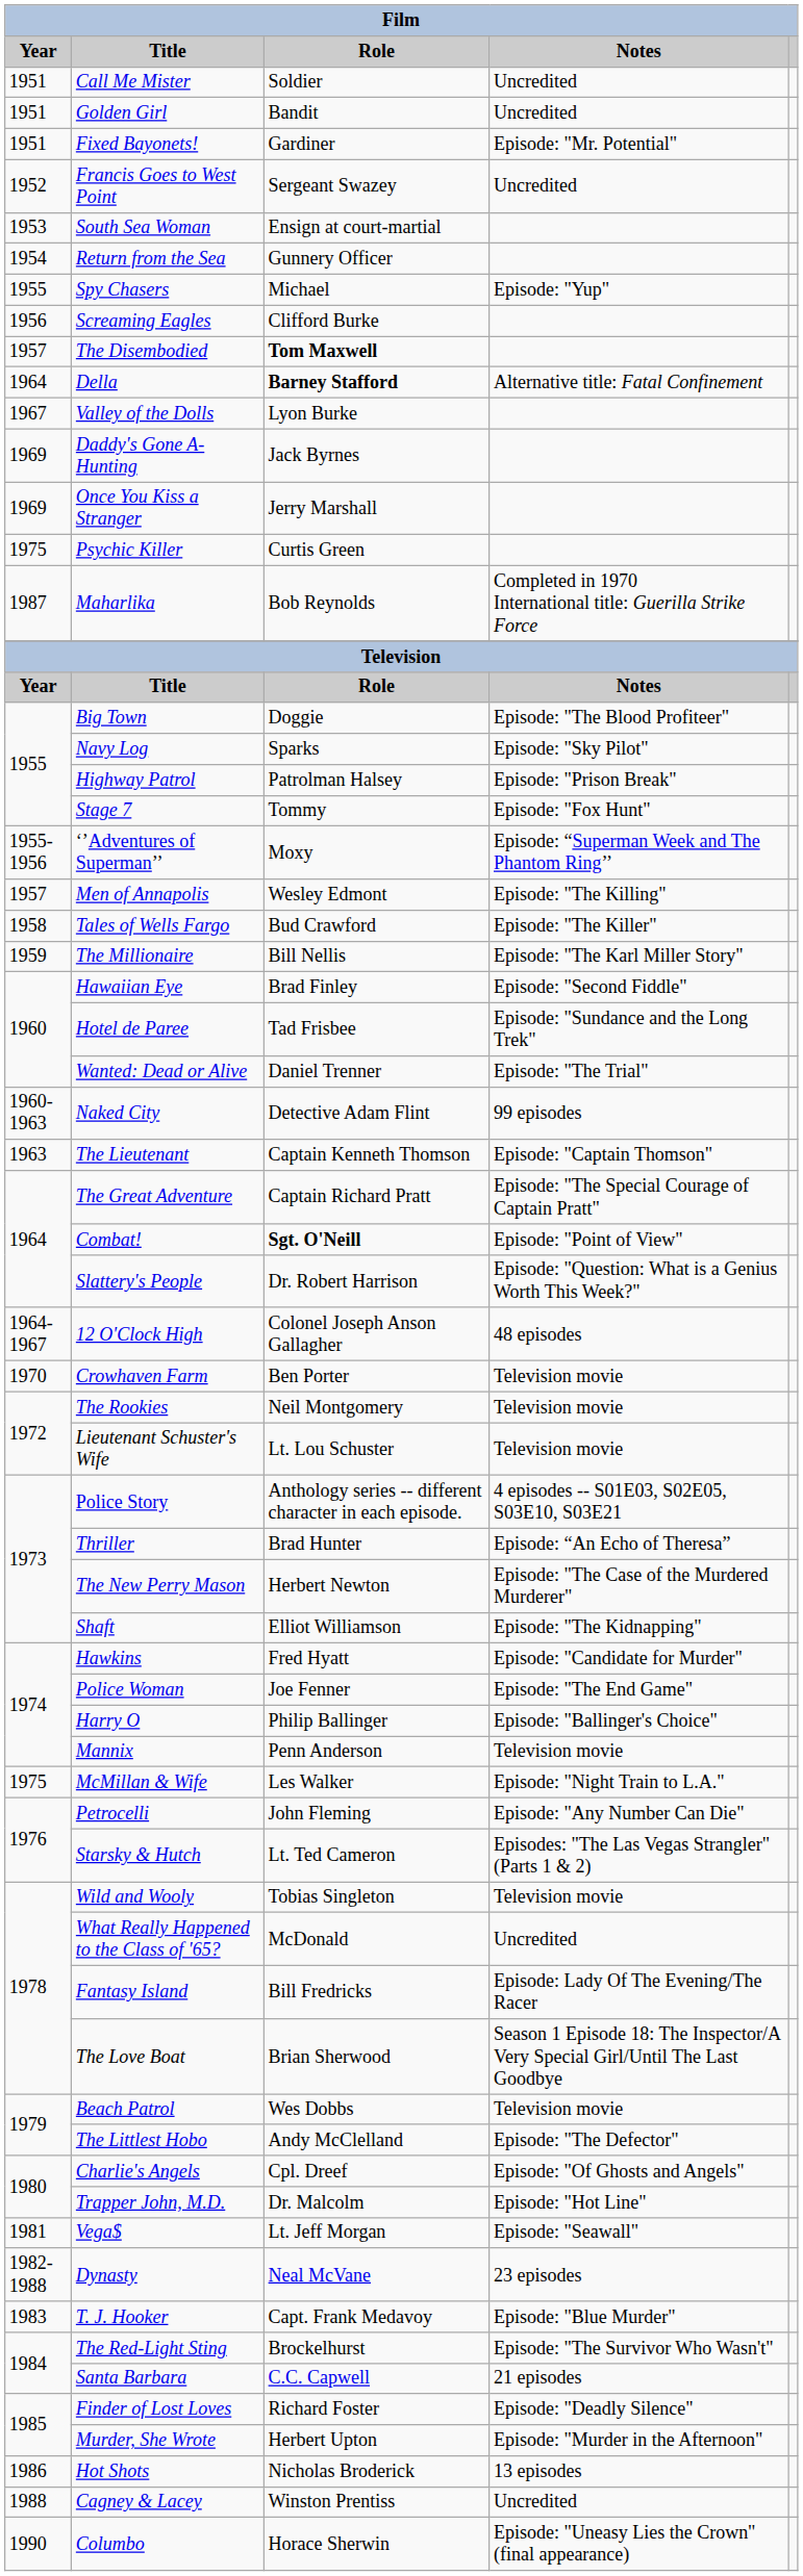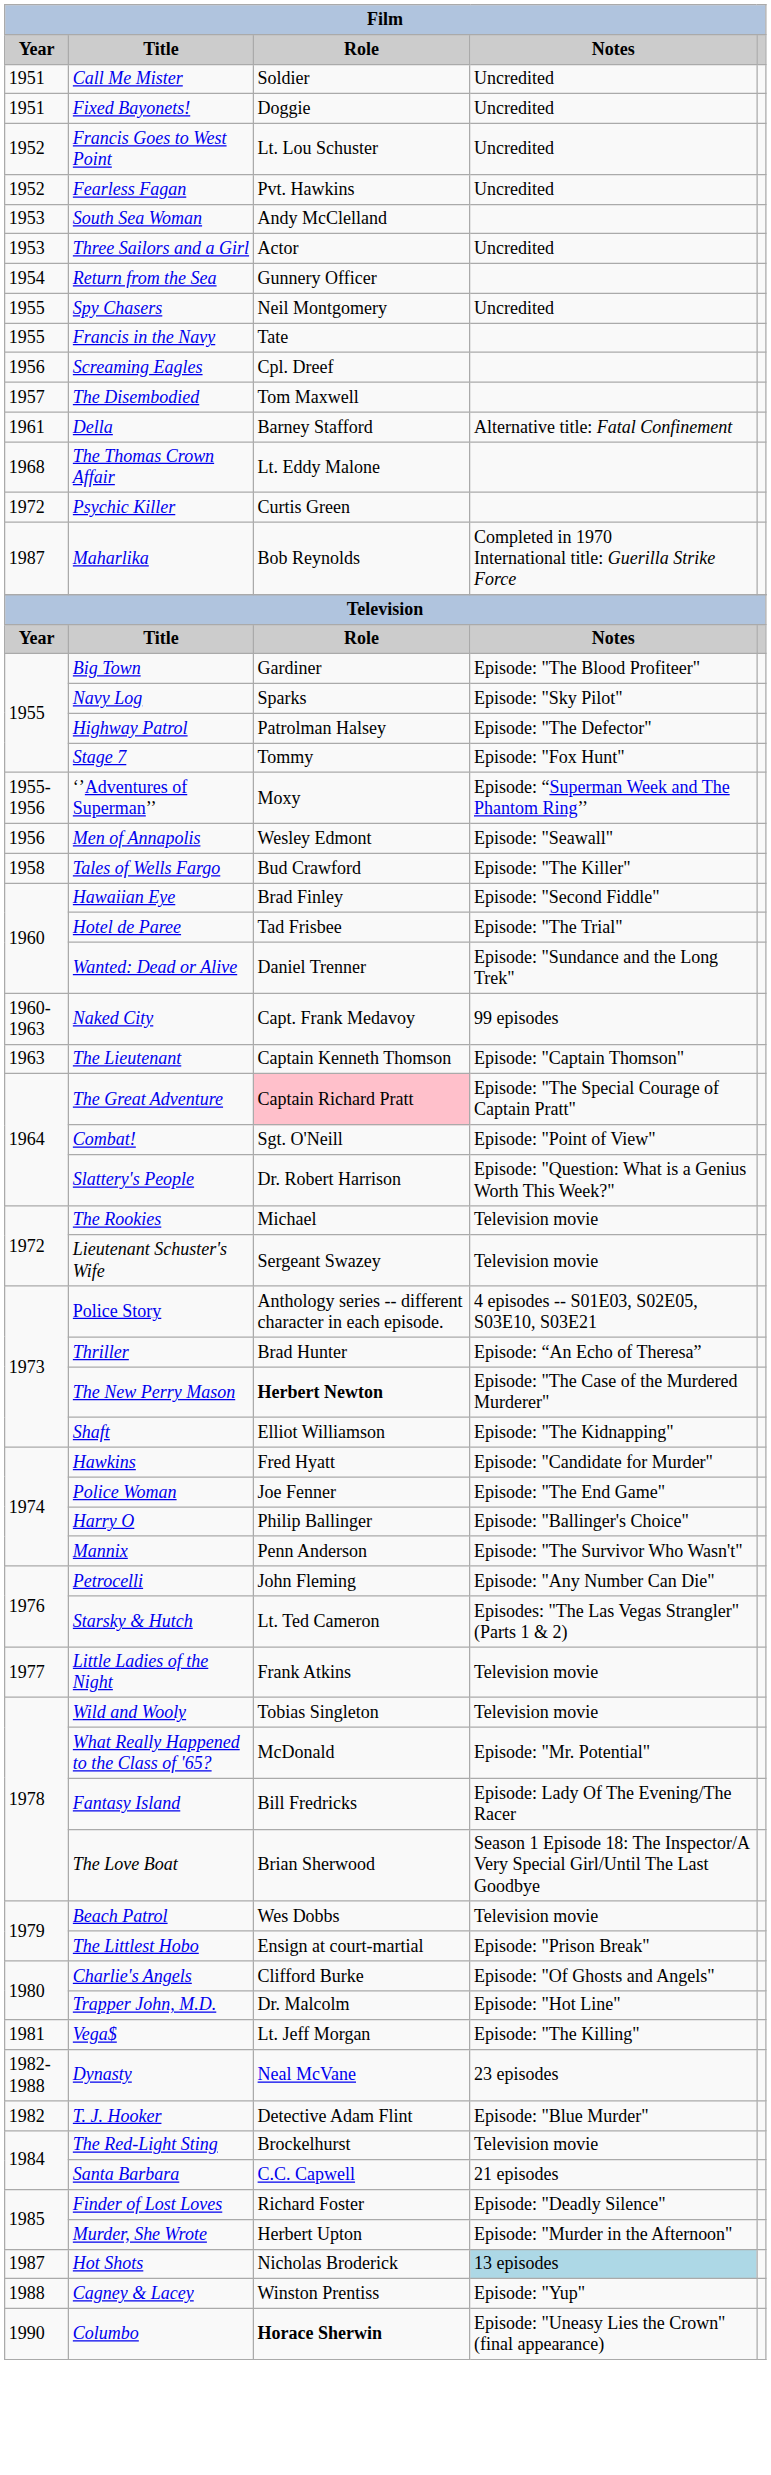- row: 1951 | Golden Girl | Bandit | Uncredited
Fixed Bayonets! | Role: Gardiner -> Doggie
Fixed Bayonets! | Notes: Episode: "Mr. Potential" -> Uncredited
Francis Goes to West Point | Role: Sergeant Swazey -> Lt. Lou Schuster
+ row: 1952 | Fearless Fagan | Pvt. Hawkins | Uncredited
South Sea Woman | Role: Ensign at court-martial -> Andy McClelland
+ row: 1953 | Three Sailors and a Girl | Actor | Uncredited
Spy Chasers | Role: Michael -> Neil Montgomery
Spy Chasers | Notes: Episode: "Yup" -> Uncredited
+ row: 1955 | Francis in the Navy | Tate
Screaming Eagles | Role: Clifford Burke -> Cpl. Dreef
The Disembodied | Role: bold -> normal
Della | Year: 1964 -> 1961
Della | Role: bold -> normal
- row: 1967 | Valley of the Dolls | Lyon Burke
+ row: 1968 | The Thomas Crown Affair | Lt. Eddy Malone
- row: 1969 | Daddy's Gone A-Hunting | Jack Byrnes
- row: 1969 | Once You Kiss a Stranger | Jerry Marshall
Psychic Killer | Year: 1975 -> 1972
Big Town | Role: Doggie -> Gardiner
Highway Patrol | Notes: Episode: "Prison Break" -> Episode: "The Defector"
Men of Annapolis | Year: 1957 -> 1956
Men of Annapolis | Notes: Episode: "The Killing" -> Episode: "Seawall"
- row: 1959 | The Millionaire | Bill Nellis | Episode: "The Karl Miller Story"
Hotel de Paree | Notes: Episode: "Sundance and the Long Trek" -> Episode: "The Trial"
Wanted: Dead or Alive | Notes: Episode: "The Trial" -> Episode: "Sundance and the Long Trek"
Naked City | Role: Detective Adam Flint -> Capt. Frank Medavoy
The Great Adventure | Role: no background -> pink background
Combat! | Role: bold -> normal
- row: 1964-1967 | 12 O'Clock High | Colonel Joseph Anson Gallagher | 48 episodes
- row: 1970 | Crowhaven Farm | Ben Porter | Television movie
The Rookies | Role: Neil Montgomery -> Michael
Lieutenant Schuster's Wife | Role: Lt. Lou Schuster -> Sergeant Swazey
The New Perry Mason | Role: normal -> bold
Mannix | Notes: Television movie -> Episode: "The Survivor Who Wasn't"
- row: 1975 | McMillan & Wife | Les Walker | Episode: "Night Train to L.A."
+ row: 1977 | Little Ladies of the Night | Frank Atkins | Television movie
What Really Happened to the Class of '65? | Notes: Uncredited -> Episode: "Mr. Potential"
The Littlest Hobo | Role: Andy McClelland -> Ensign at court-martial
The Littlest Hobo | Notes: Episode: "The Defector" -> Episode: "Prison Break"
Charlie's Angels | Role: Cpl. Dreef -> Clifford Burke
Vega$ | Notes: Episode: "Seawall" -> Episode: "The Killing"
T. J. Hooker | Year: 1983 -> 1982
T. J. Hooker | Role: Capt. Frank Medavoy -> Detective Adam Flint
The Red-Light Sting | Notes: Episode: "The Survivor Who Wasn't" -> Television movie
Hot Shots | Year: 1986 -> 1987
Hot Shots | Notes: no background -> lightblue background
Cagney & Lacey | Notes: Uncredited -> Episode: "Yup"
Columbo | Role: normal -> bold
